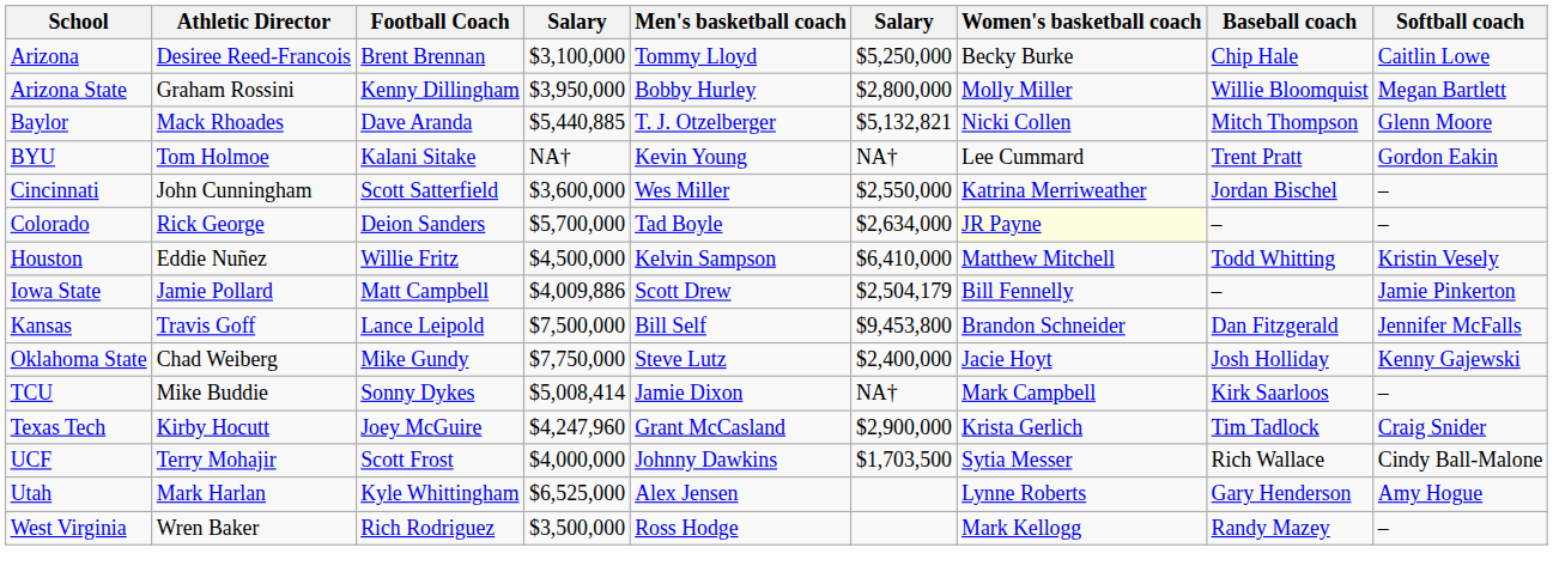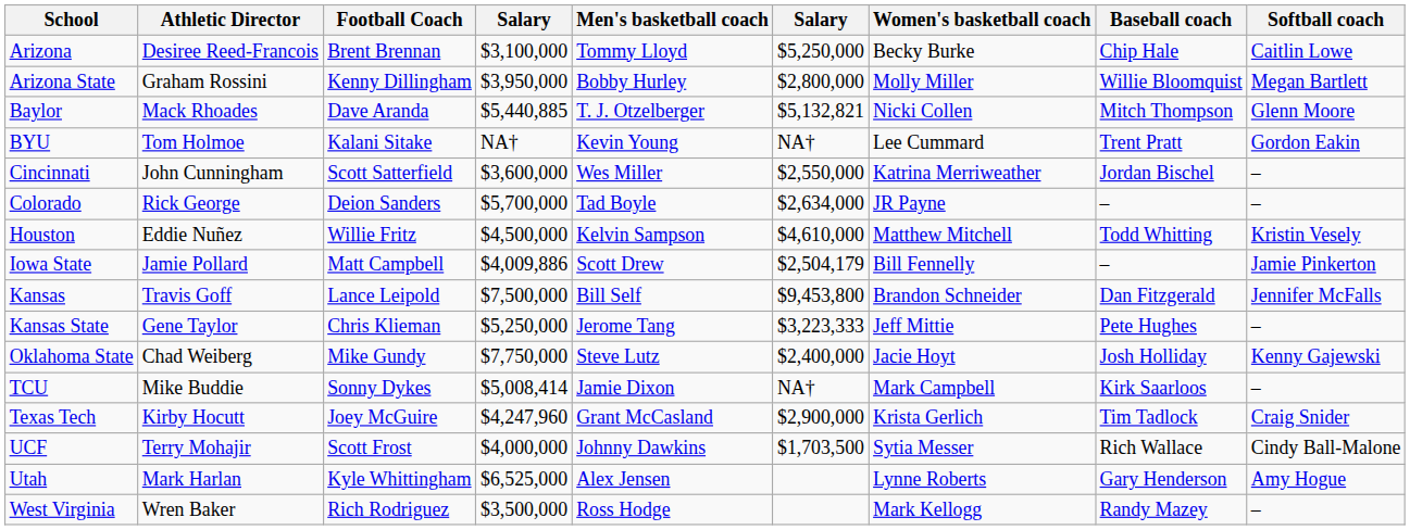Colorado | Women's basketball coach: lightyellow background -> no background
Houston | column 6: $6,410,000 -> $4,610,000
+ row: Kansas State | Gene Taylor | Chris Klieman | $5,250,000 | Jerome Tang | $3,223,333 | Jeff Mittie | Pete Hughes | –
